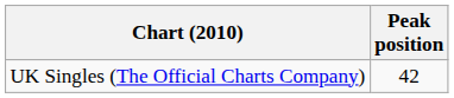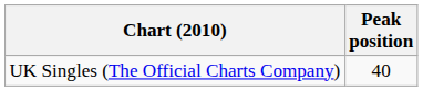UK Singles (The Official Charts Company) | Peak position: 42 -> 40
